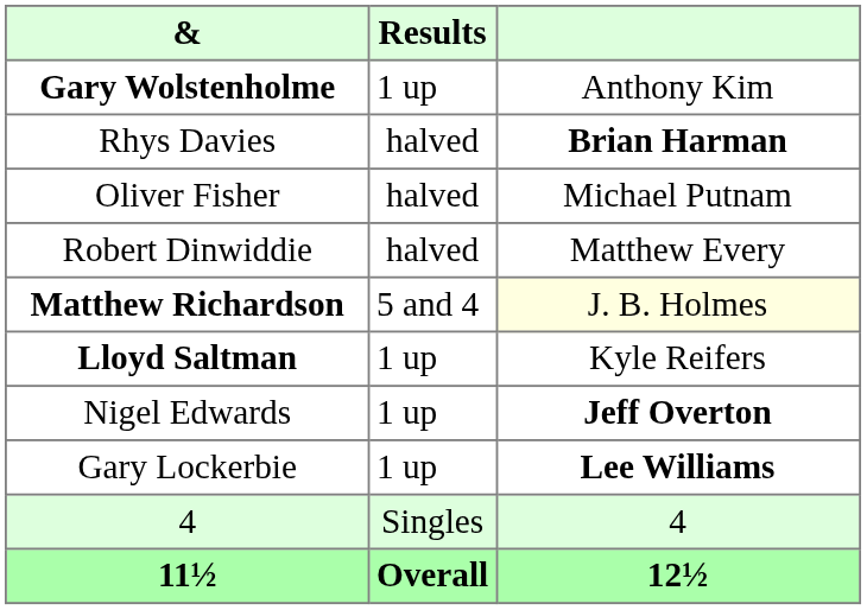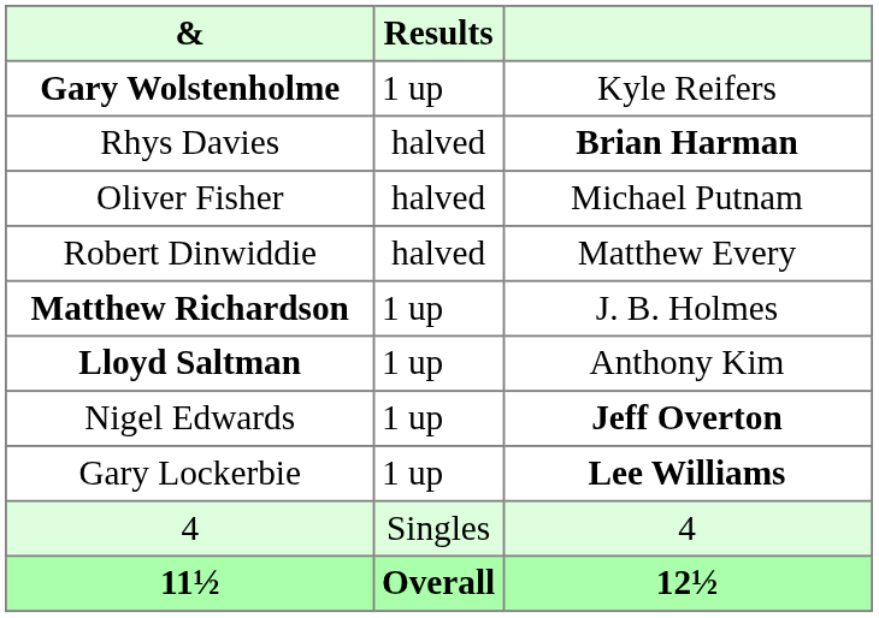Gary Wolstenholme | column 3: Anthony Kim -> Kyle Reifers
Matthew Richardson | Results: 5 and 4 -> 1 up
Matthew Richardson | column 3: lightyellow background -> no background
Lloyd Saltman | column 3: Kyle Reifers -> Anthony Kim
